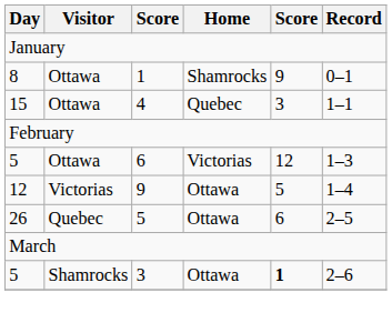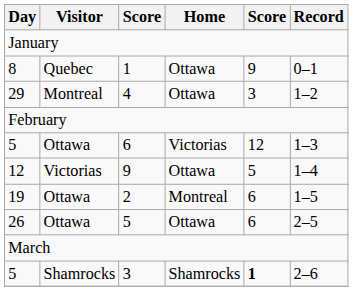8 | Visitor: Ottawa -> Quebec
8 | Home: Shamrocks -> Ottawa
- row: 15 | Ottawa | 4 | Quebec | 3 | 1–1
+ row: 29 | Montreal | 4 | Ottawa | 3 | 1–2
+ row: 19 | Ottawa | 2 | Montreal | 6 | 1–5
26 | Visitor: Quebec -> Ottawa
5 / 3 | Home: Ottawa -> Shamrocks
